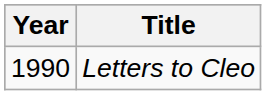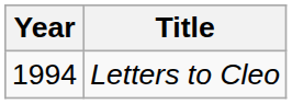Letters to Cleo | Year: 1990 -> 1994
